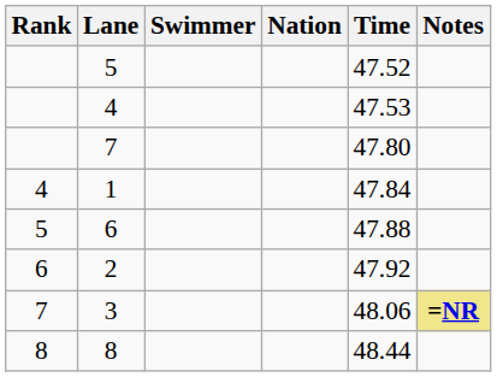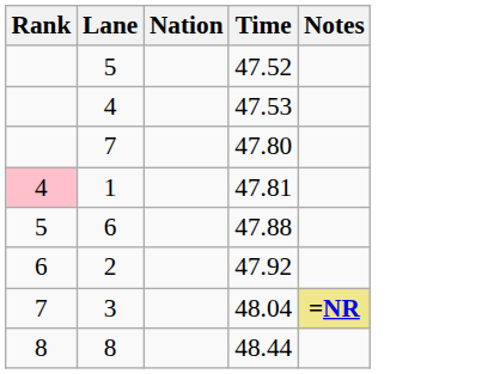- column: Swimmer
1 | Rank: no background -> pink background
1 | Time: 47.84 -> 47.81
3 | Time: 48.06 -> 48.04
